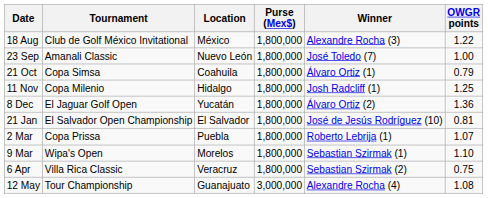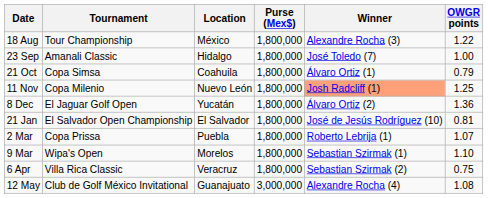18 Aug | Tournament: Club de Golf México Invitational -> Tour Championship
23 Sep | Location: Nuevo León -> Hidalgo
11 Nov | Location: Hidalgo -> Nuevo León
11 Nov | Winner: no background -> lightsalmon background
12 May | Tournament: Tour Championship -> Club de Golf México Invitational
